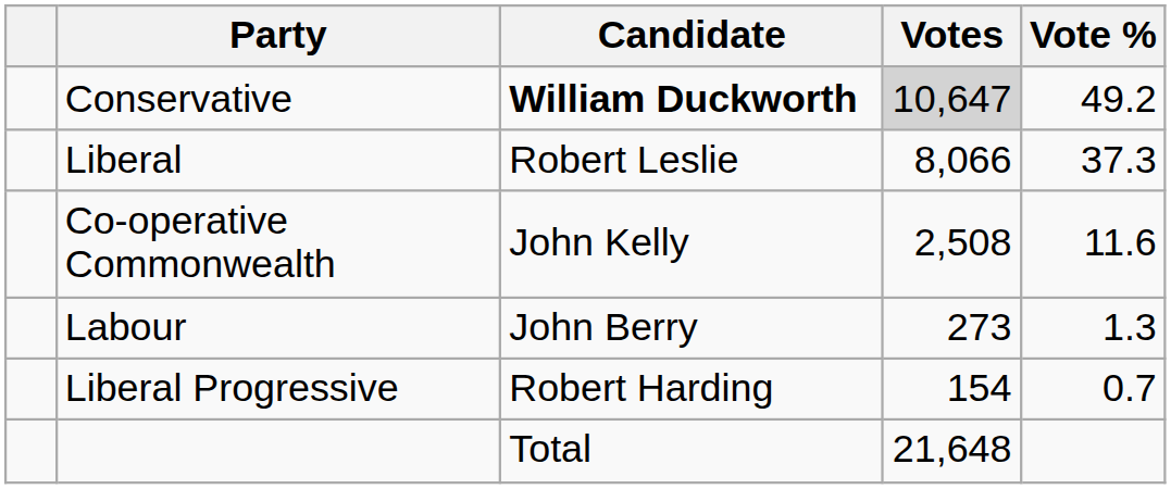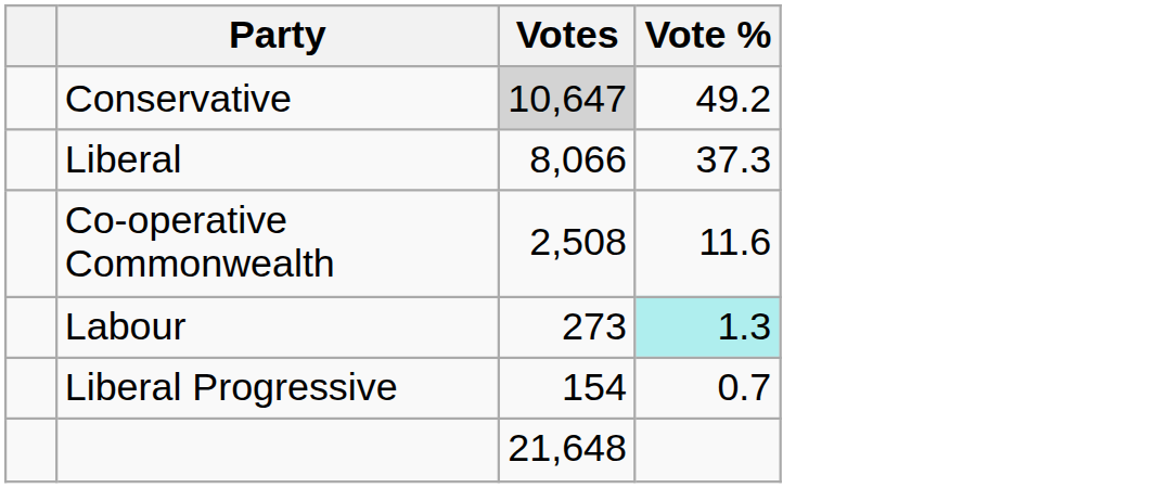- column: Candidate | William Duckworth | Robert Leslie | John Kelly | John Berry | Robert Harding | Total
Labour | Vote %: no background -> paleturquoise background
